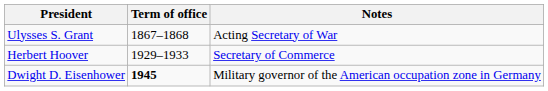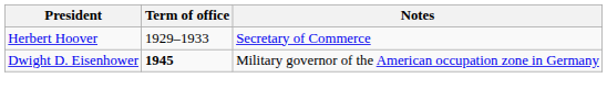- row: Ulysses S. Grant | 1867–1868 | Acting Secretary of War
